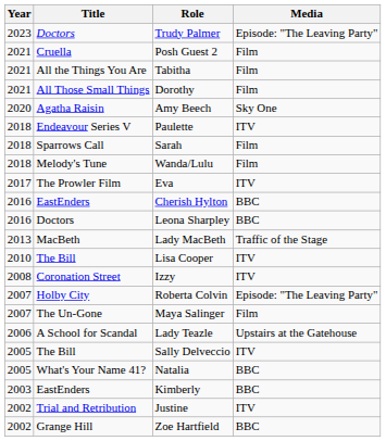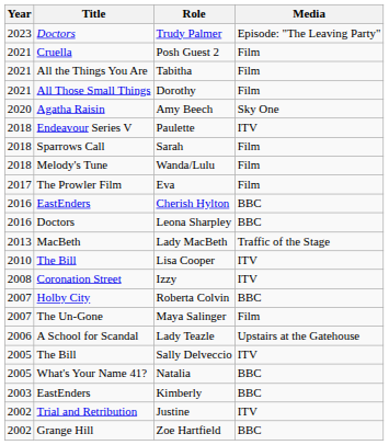Eva | Media: ITV -> Film
Roberta Colvin | Media: Episode: "The Leaving Party" -> BBC
